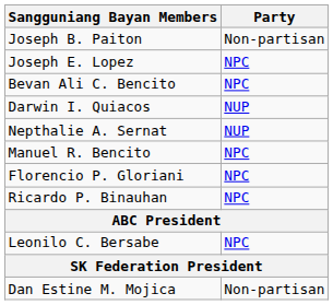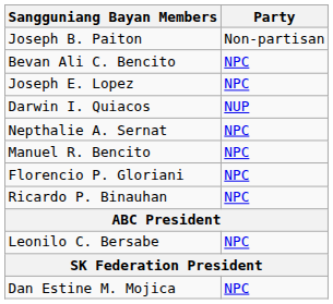rows swapped: Bevan Ali C. Bencito <-> Joseph E. Lopez
Nepthalie A. Sernat | Party: NUP -> NPC
Dan Estine M. Mojica | Party: Non-partisan -> NPC
